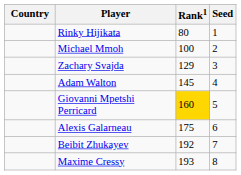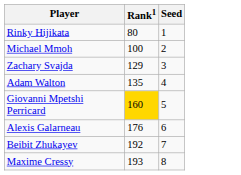- column: Country
Adam Walton | Rank1: 145 -> 135
Alexis Galarneau | Rank1: 175 -> 176
